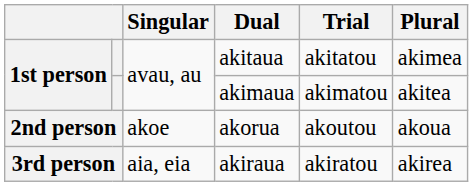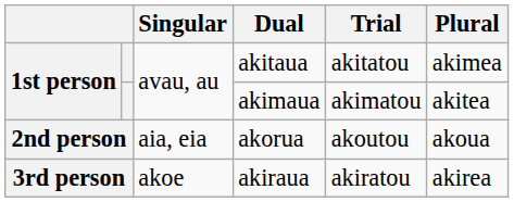akorua | Singular: akoe -> aia, eia
akiraua | Singular: aia, eia -> akoe
